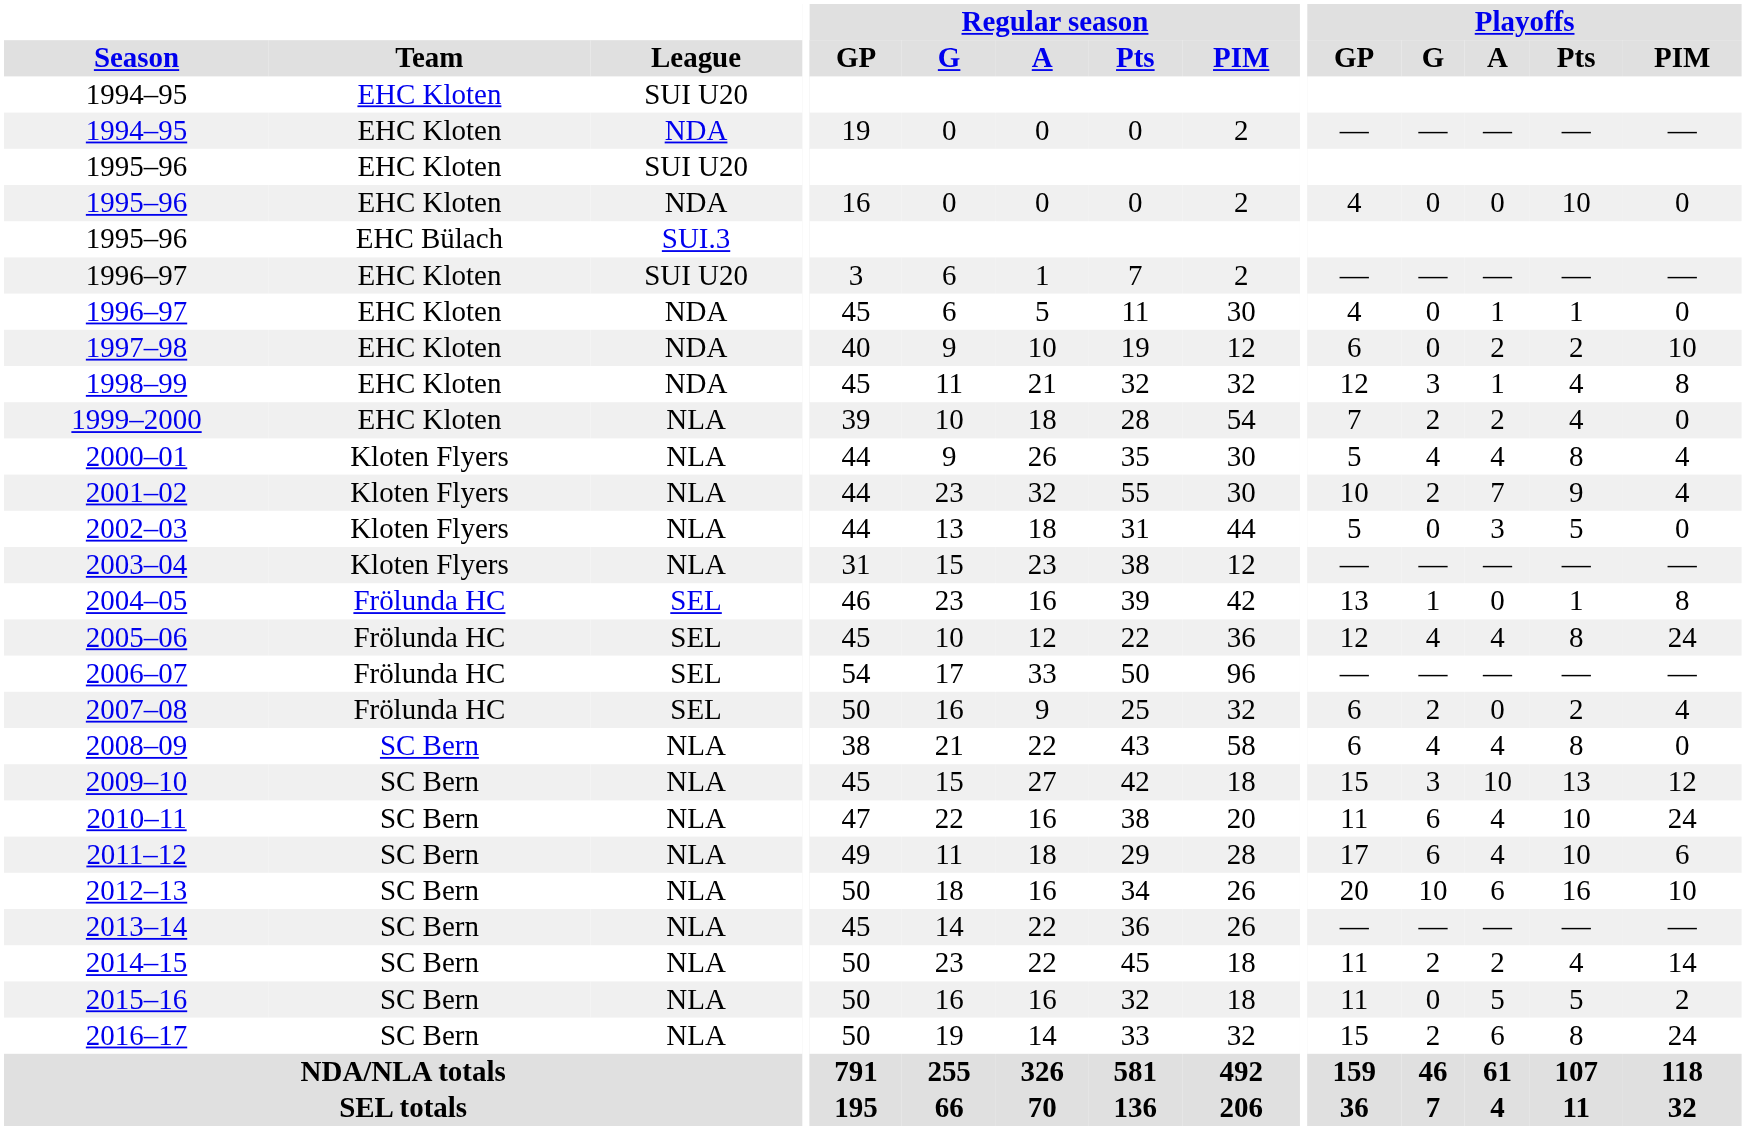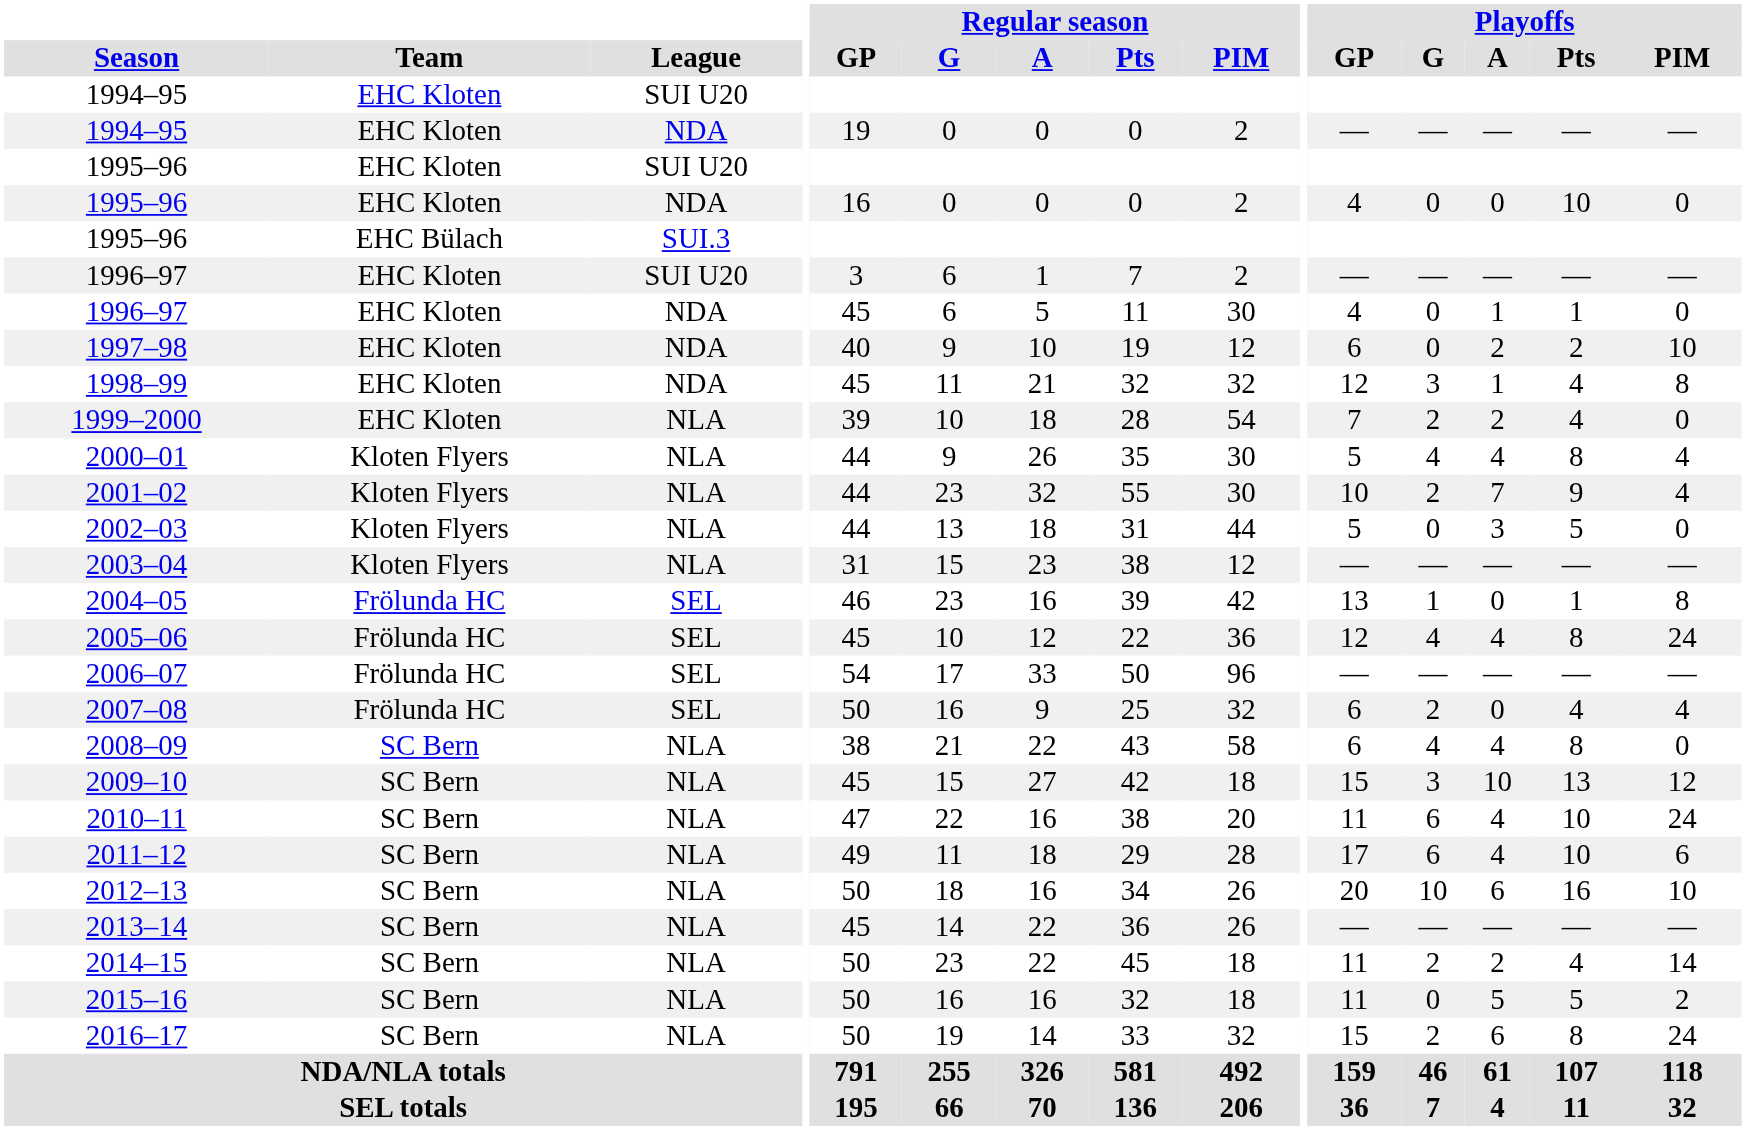2007–08 | Playoffs / Pts: 2 -> 4
